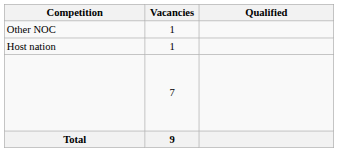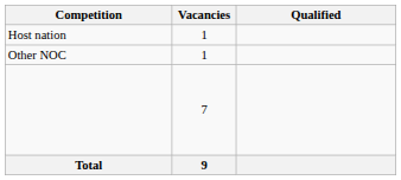rows swapped: Host nation <-> Other NOC
